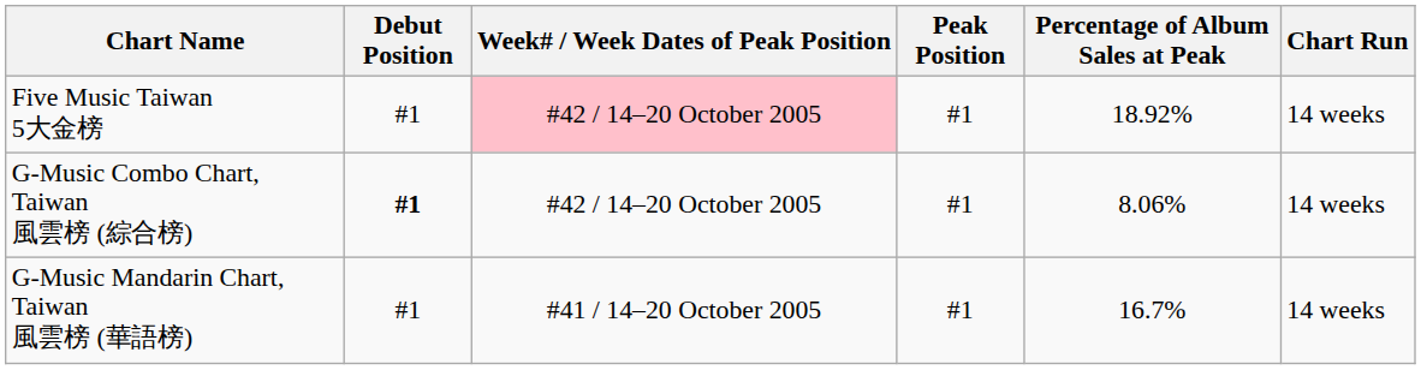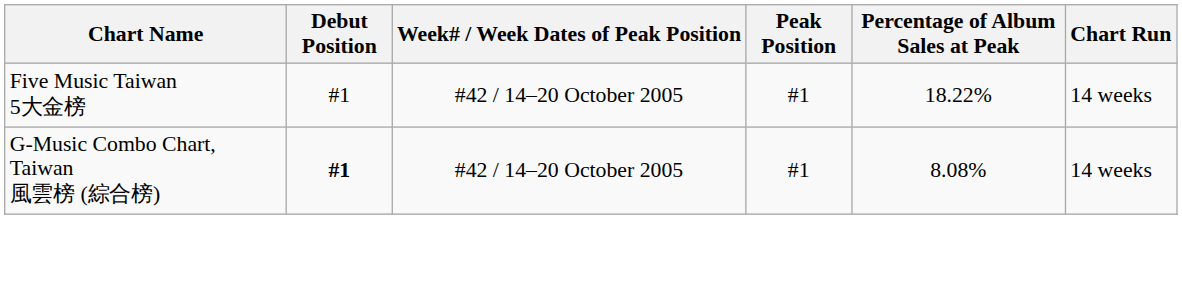Five Music Taiwan 5大金榜 | Week# / Week Dates of Peak Position: pink background -> no background
Five Music Taiwan 5大金榜 | Percentage of Album Sales at Peak: 18.92% -> 18.22%
G-Music Combo Chart, Taiwan 風雲榜 (綜合榜) | Percentage of Album Sales at Peak: 8.06% -> 8.08%
- row: G-Music Mandarin Chart, Taiwan 風雲榜 (華語榜) | #1 | #41 / 14–20 October 2005 | #1 | 16.7% | 14 weeks
